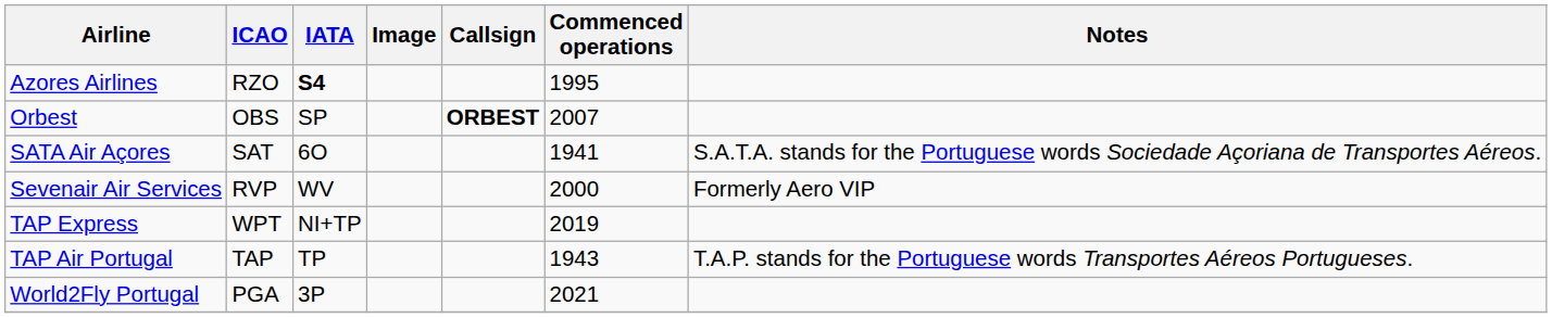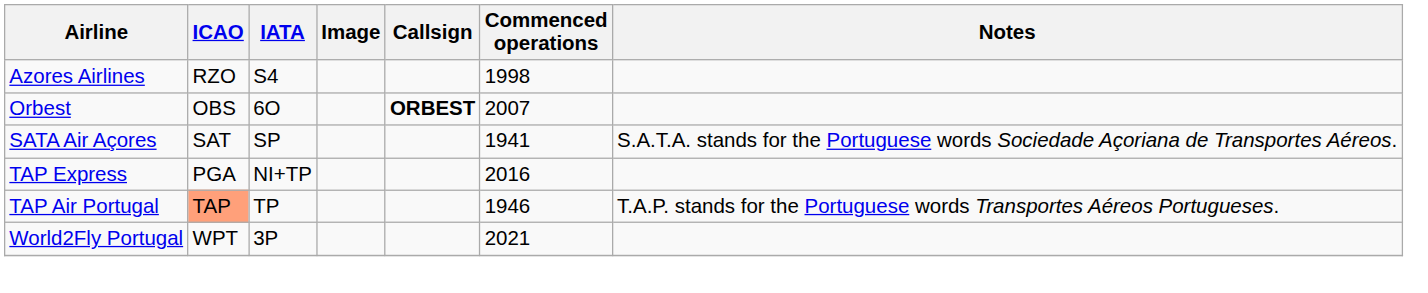Azores Airlines | IATA: bold -> normal
Azores Airlines | Commenced operations: 1995 -> 1998
Orbest | IATA: SP -> 6O
SATA Air Açores | IATA: 6O -> SP
- row: Sevenair Air Services | RVP | WV | 2000 | Formerly Aero VIP
TAP Express | ICAO: WPT -> PGA
TAP Express | Commenced operations: 2019 -> 2016
TAP Air Portugal | ICAO: no background -> lightsalmon background
TAP Air Portugal | Commenced operations: 1943 -> 1946
World2Fly Portugal | ICAO: PGA -> WPT
